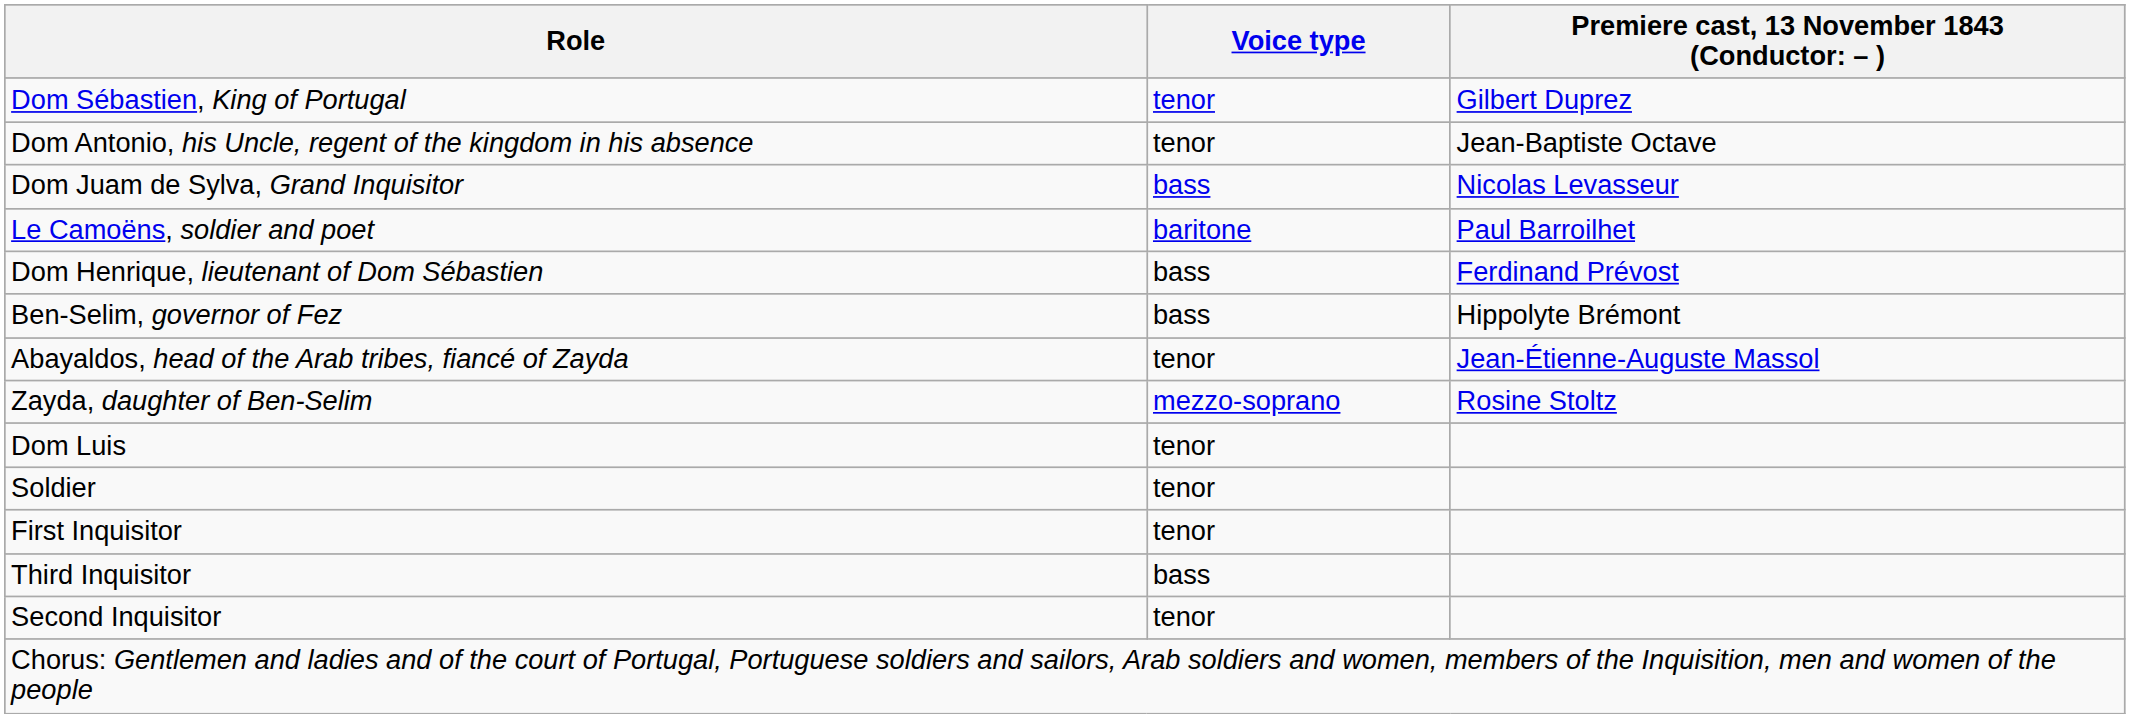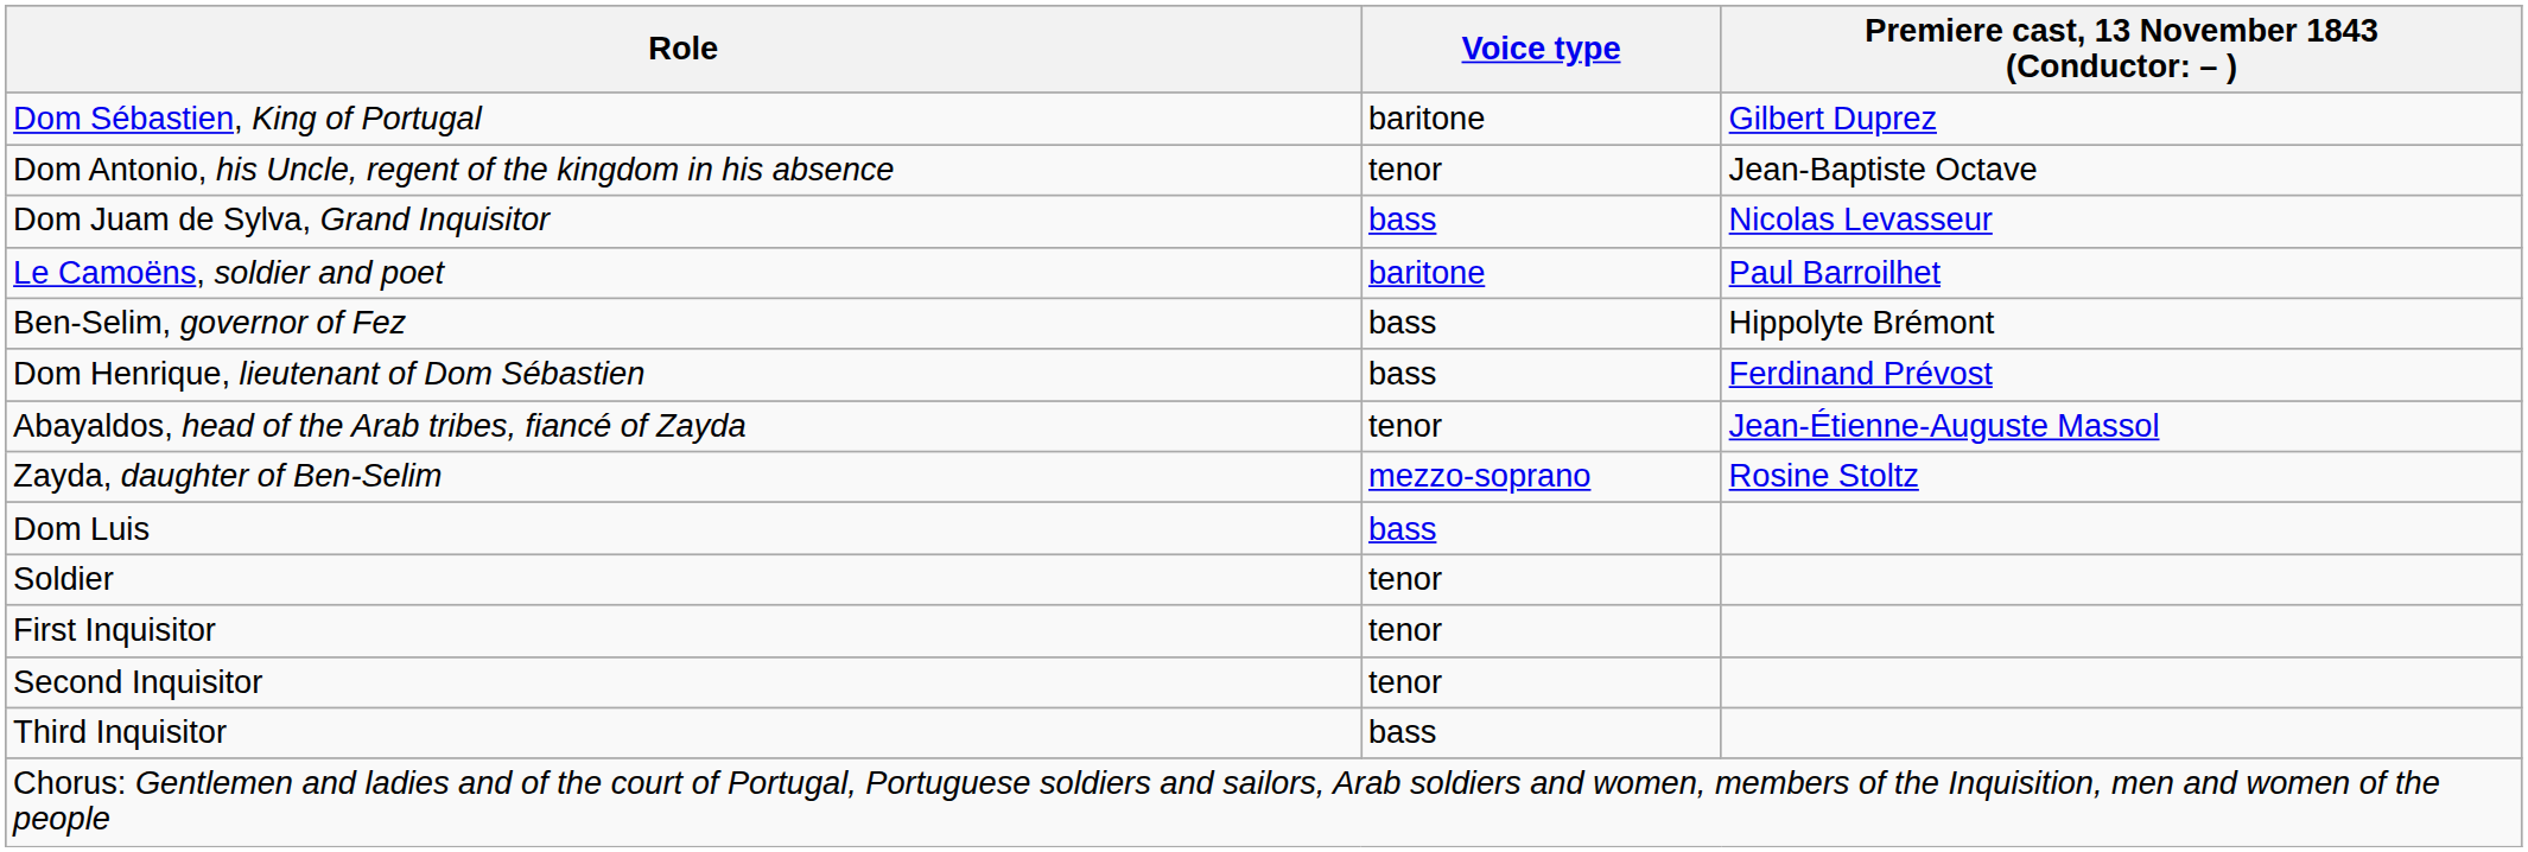Dom Sébastien, King of Portugal | Voice type: tenor -> baritone
rows swapped: Dom Henrique, lieutenant of Dom Sébastien <-> Ben-Selim, governor of Fez
Dom Luis | Voice type: tenor -> bass
rows swapped: Second Inquisitor <-> Third Inquisitor
